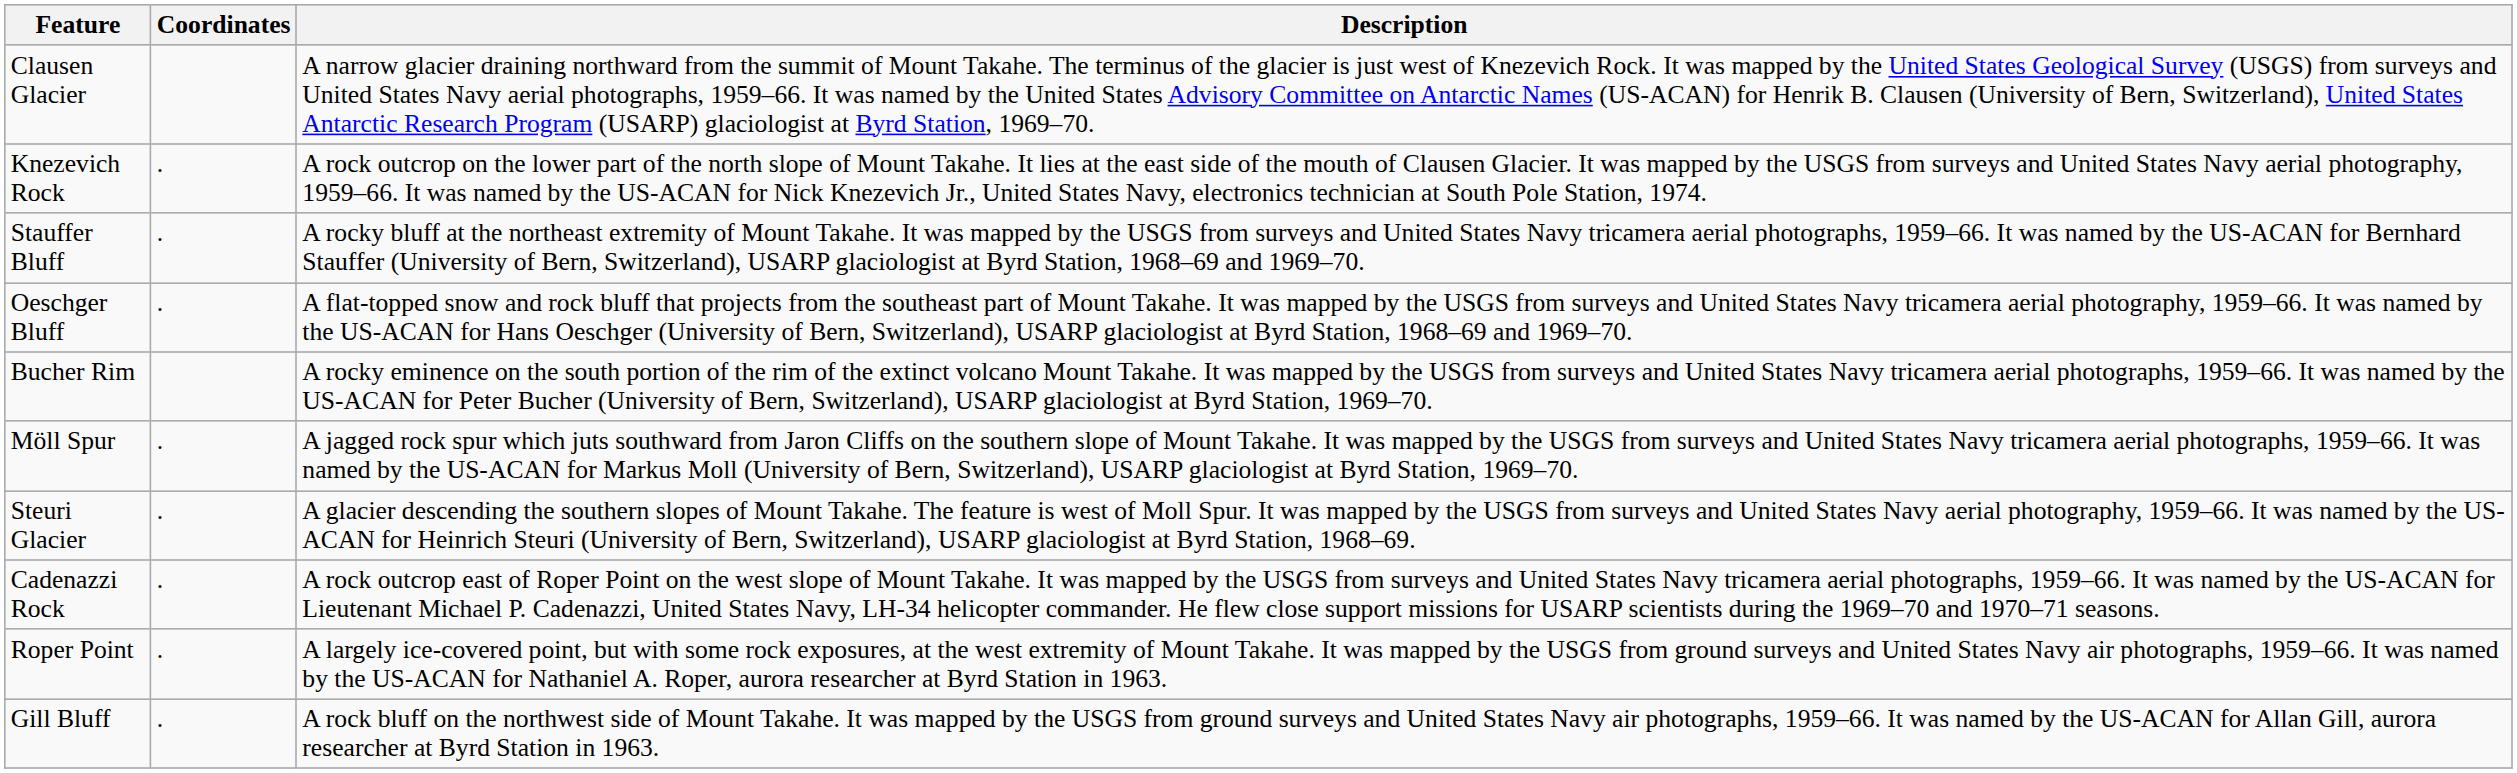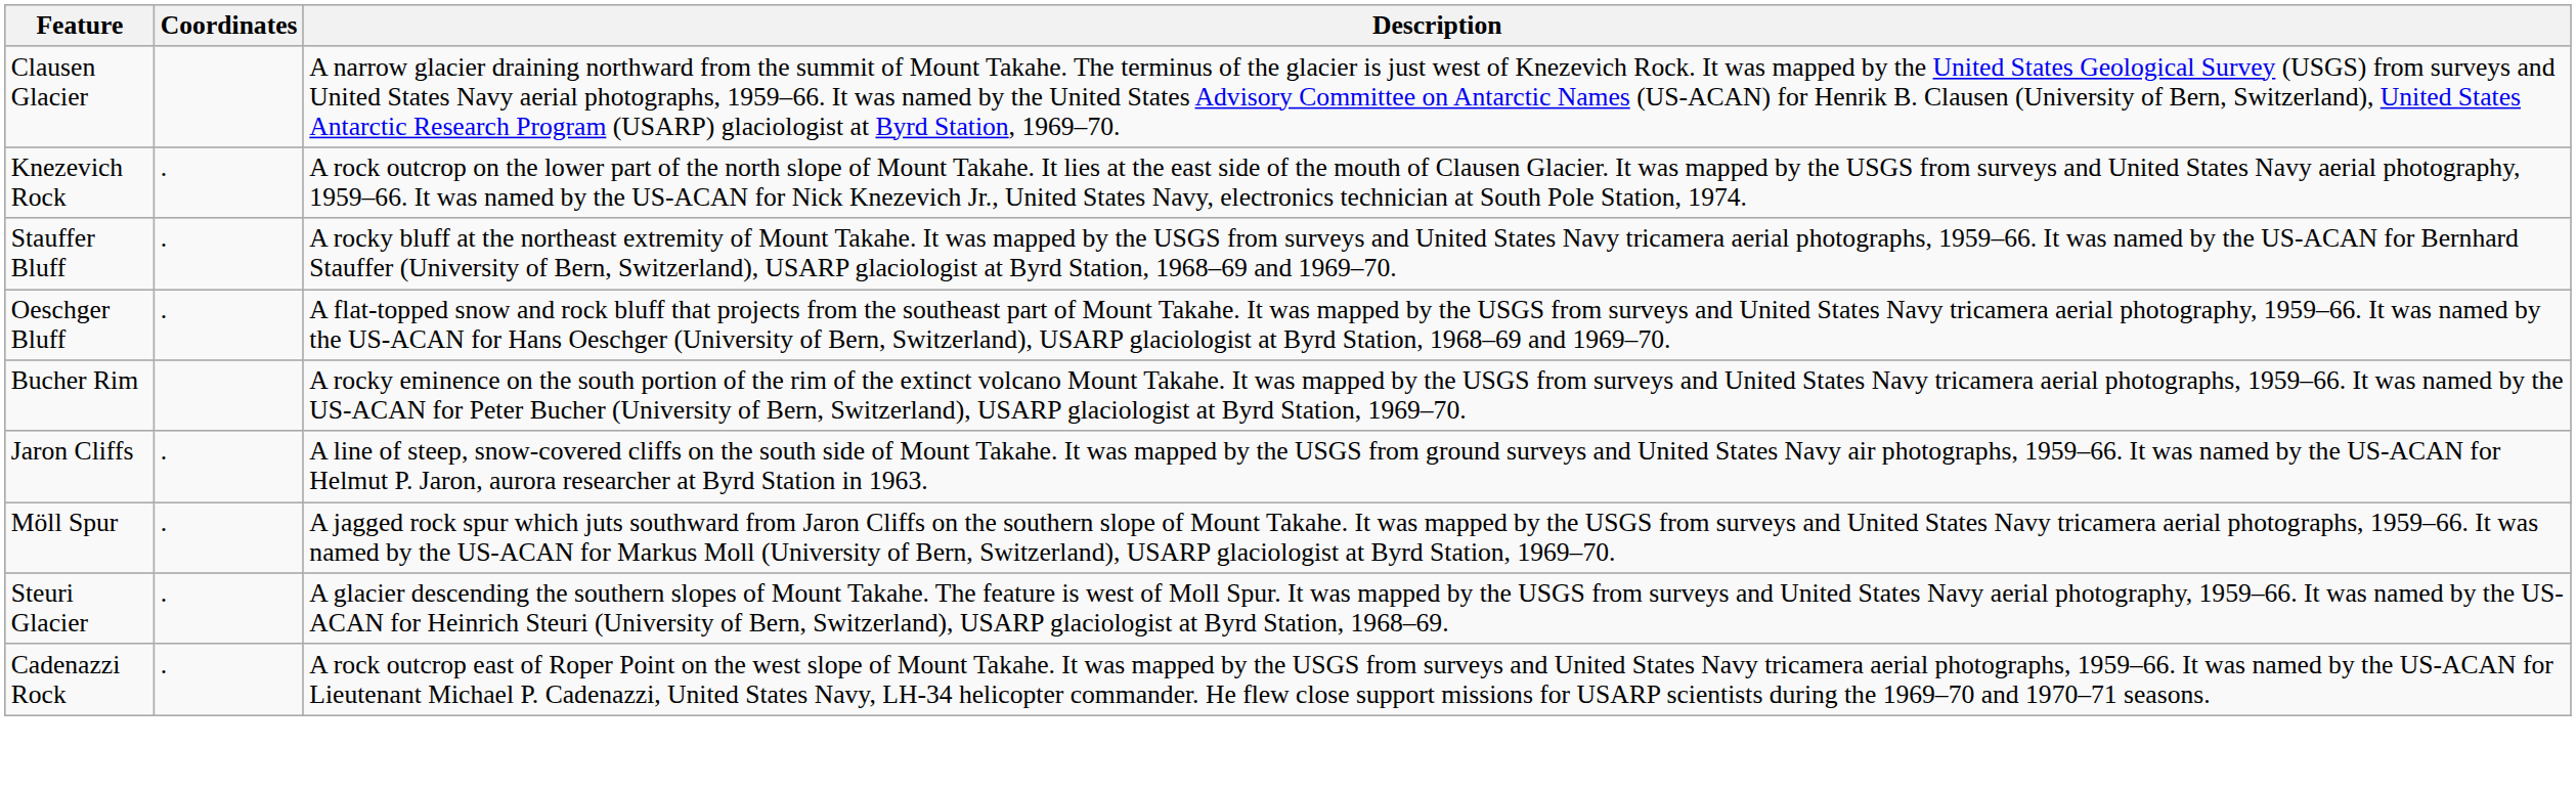+ row: Jaron Cliffs | . | A line of steep, snow-covered cliffs on the south side of Mount Takahe. It was mapped by the USGS from ground surveys and United States Navy air photographs, 1959–66. It was named by the US-ACAN for Helmut P. Jaron, aurora researcher at Byrd Station in 1963.
- row: Roper Point | . | A largely ice-covered point, but with some rock exposures, at the west extremity of Mount Takahe. It was mapped by the USGS from ground surveys and United States Navy air photographs, 1959–66. It was named by the US-ACAN for Nathaniel A. Roper, aurora researcher at Byrd Station in 1963.
- row: Gill Bluff | . | A rock bluff on the northwest side of Mount Takahe. It was mapped by the USGS from ground surveys and United States Navy air photographs, 1959–66. It was named by the US-ACAN for Allan Gill, aurora researcher at Byrd Station in 1963.
